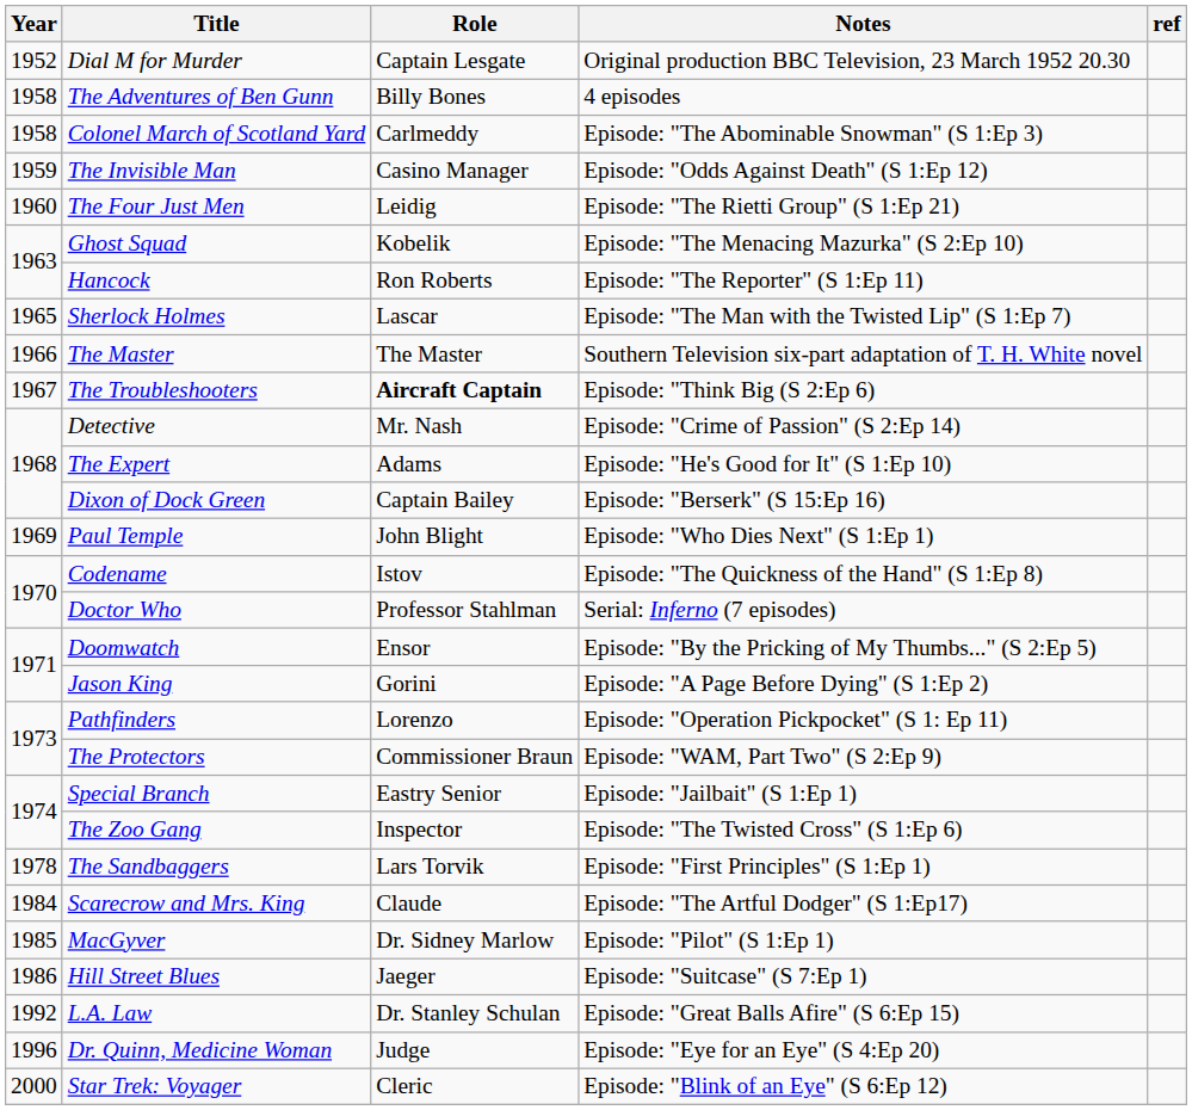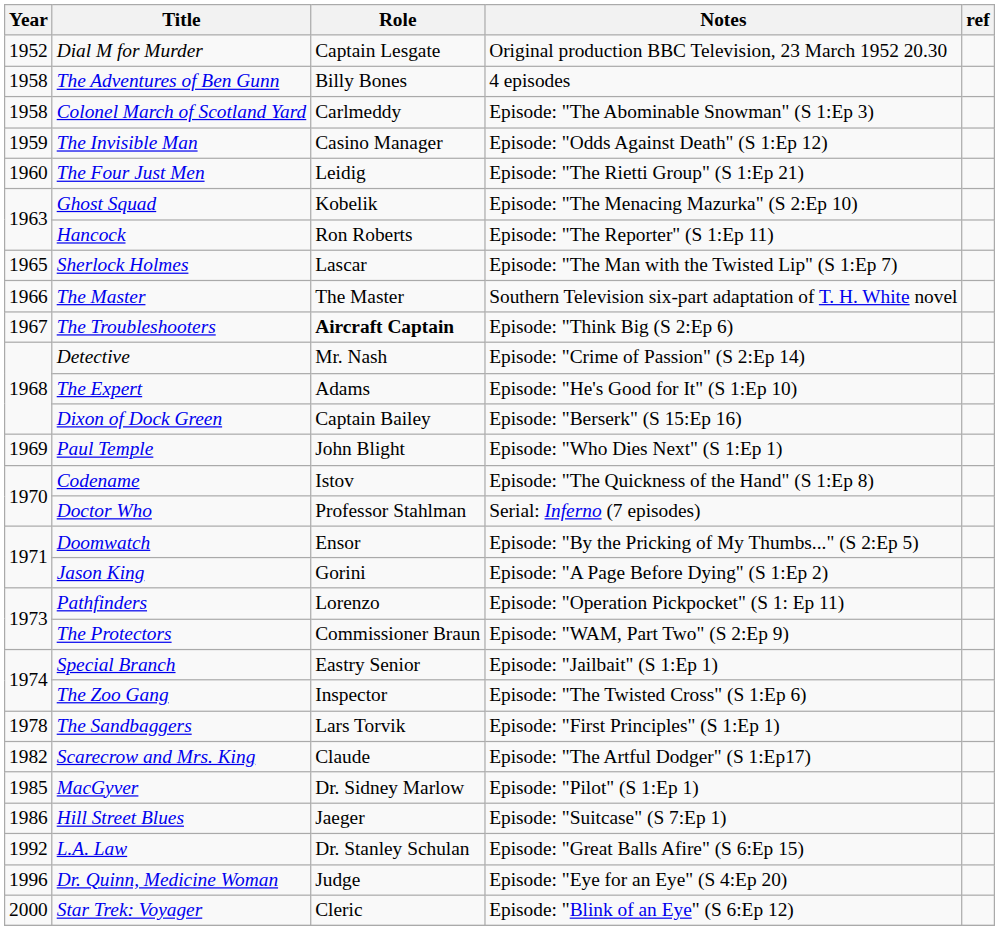Scarecrow and Mrs. King | Year: 1984 -> 1982
